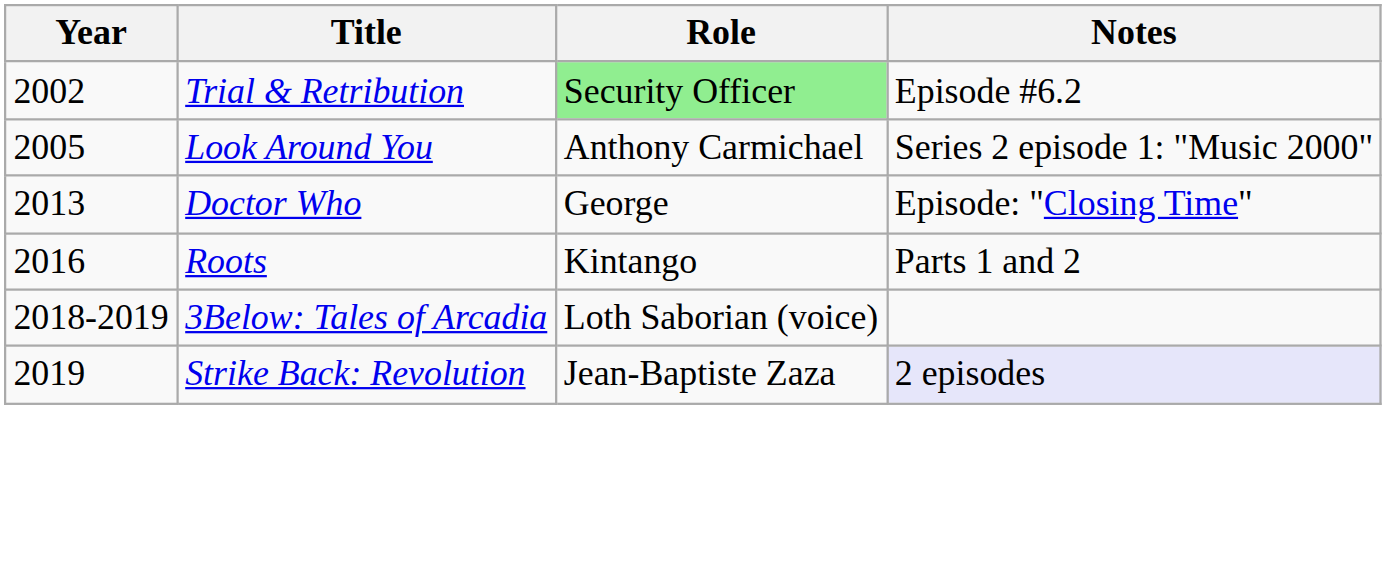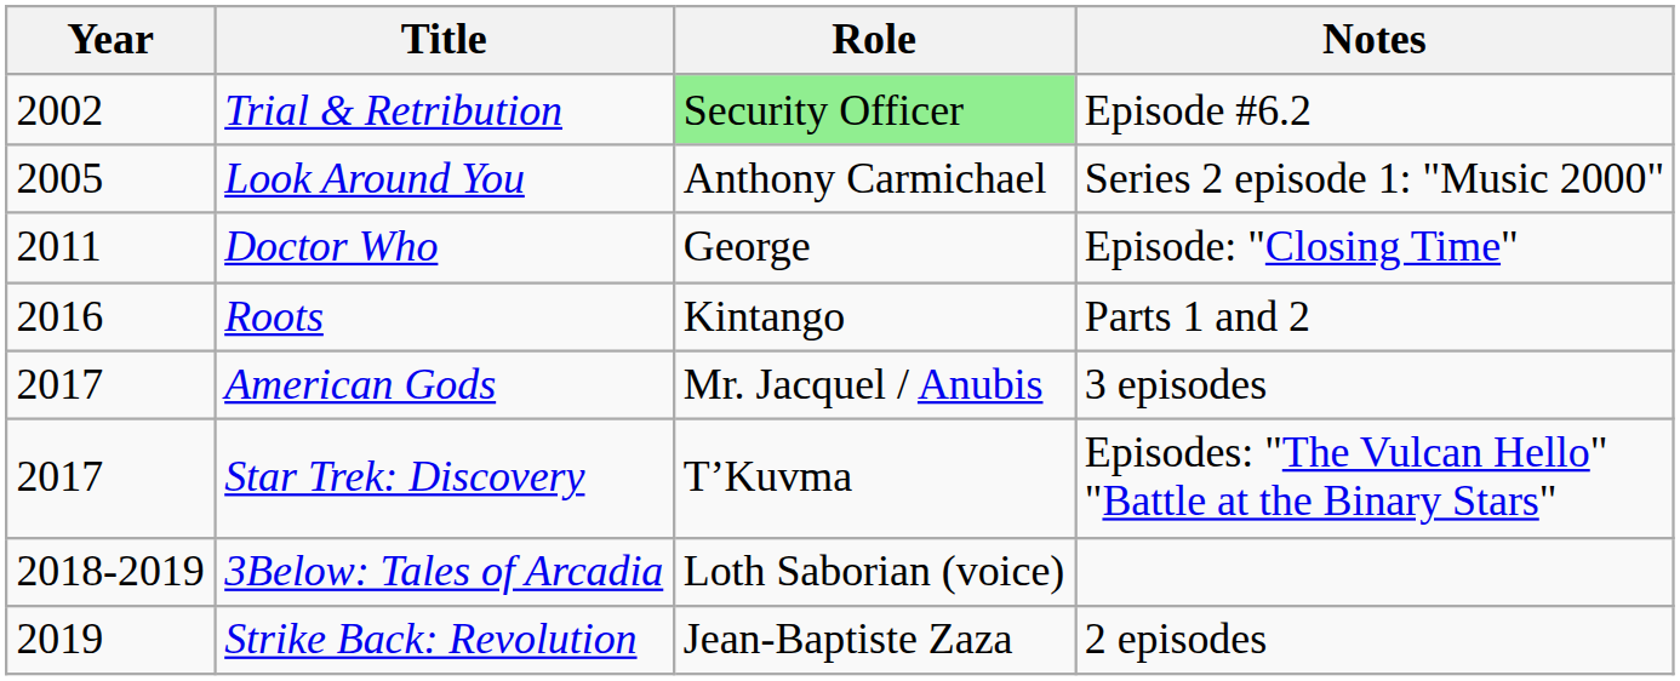Doctor Who | Year: 2013 -> 2011
+ row: 2017 | American Gods | Mr. Jacquel / Anubis | 3 episodes
+ row: 2017 | Star Trek: Discovery | T’Kuvma | Episodes: "The Vulcan Hello" "Battle at the Binary Stars"
Strike Back: Revolution | Notes: lavender background -> no background
